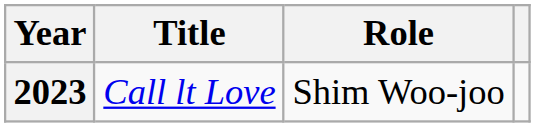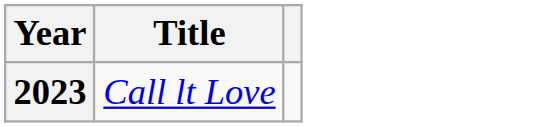- column: Role | Shim Woo-joo
